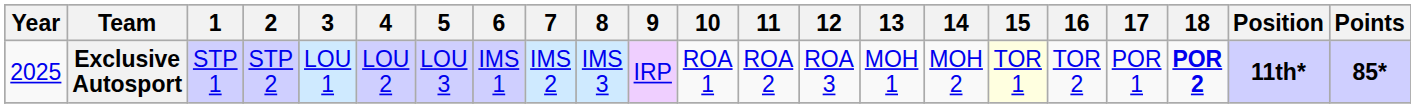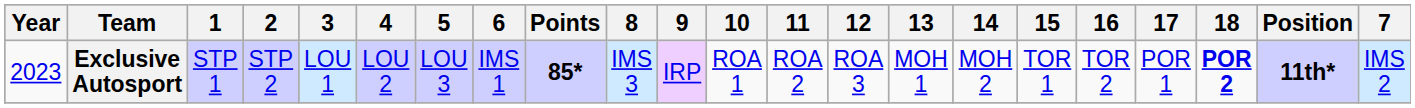columns swapped: 7 <-> Points
Exclusive Autosport | Year: 2025 -> 2023
Exclusive Autosport | 15: lightyellow background -> no background
